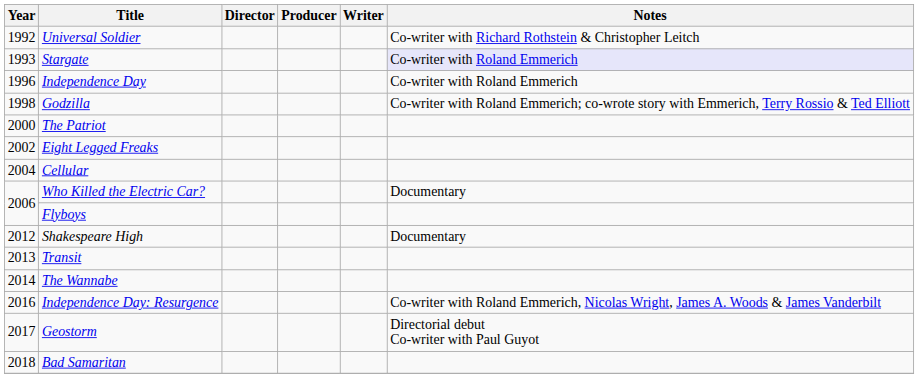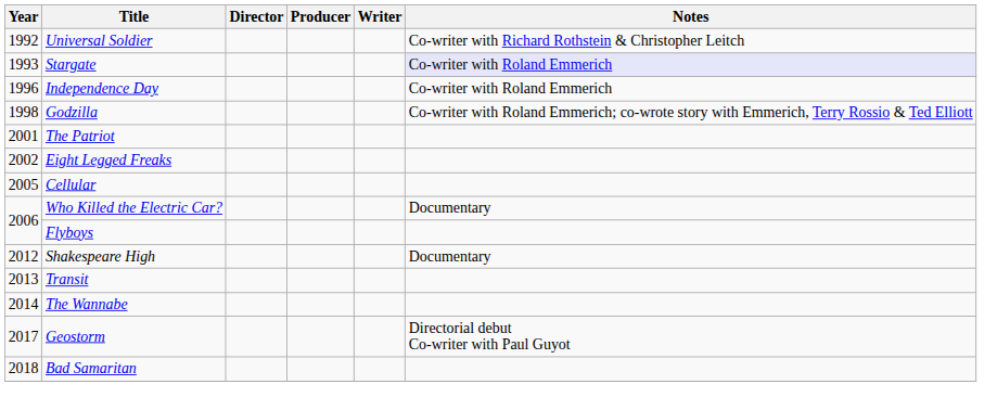The Patriot | Year: 2000 -> 2001
Cellular | Year: 2004 -> 2005
- row: 2016 | Independence Day: Resurgence | Co-writer with Roland Emmerich, Nicolas Wright, James A. Woods & James Vanderbilt
